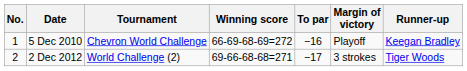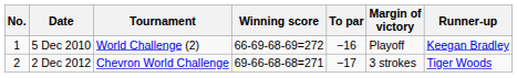5 Dec 2010 | Tournament: Chevron World Challenge -> World Challenge (2)
2 Dec 2012 | Tournament: World Challenge (2) -> Chevron World Challenge
